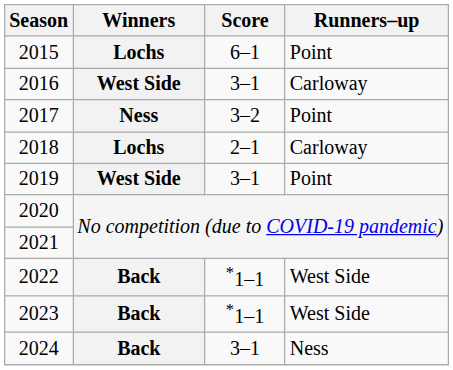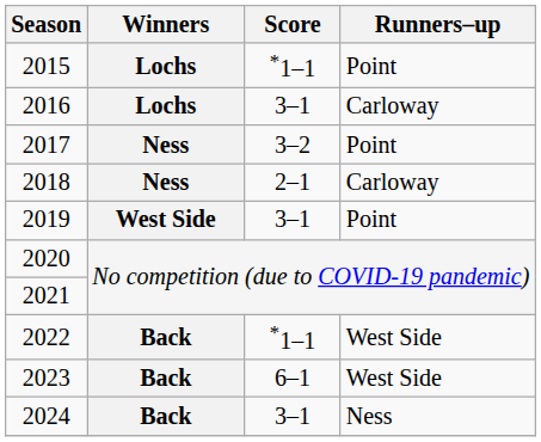2015 | Score: 6–1 -> *1–1
2016 | Winners: West Side -> Lochs
2018 | Winners: Lochs -> Ness
2023 | Score: *1–1 -> 6–1
